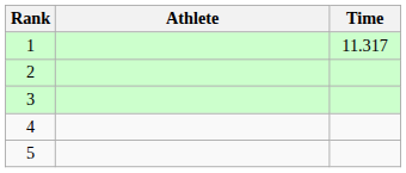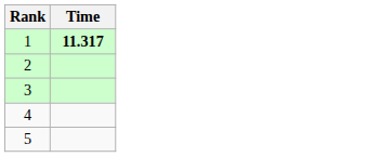- column: Athlete
1 | Time: normal -> bold
